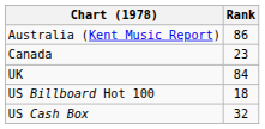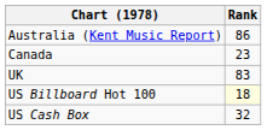UK | Rank: 84 -> 83
US Billboard Hot 100 | Rank: no background -> lightyellow background
